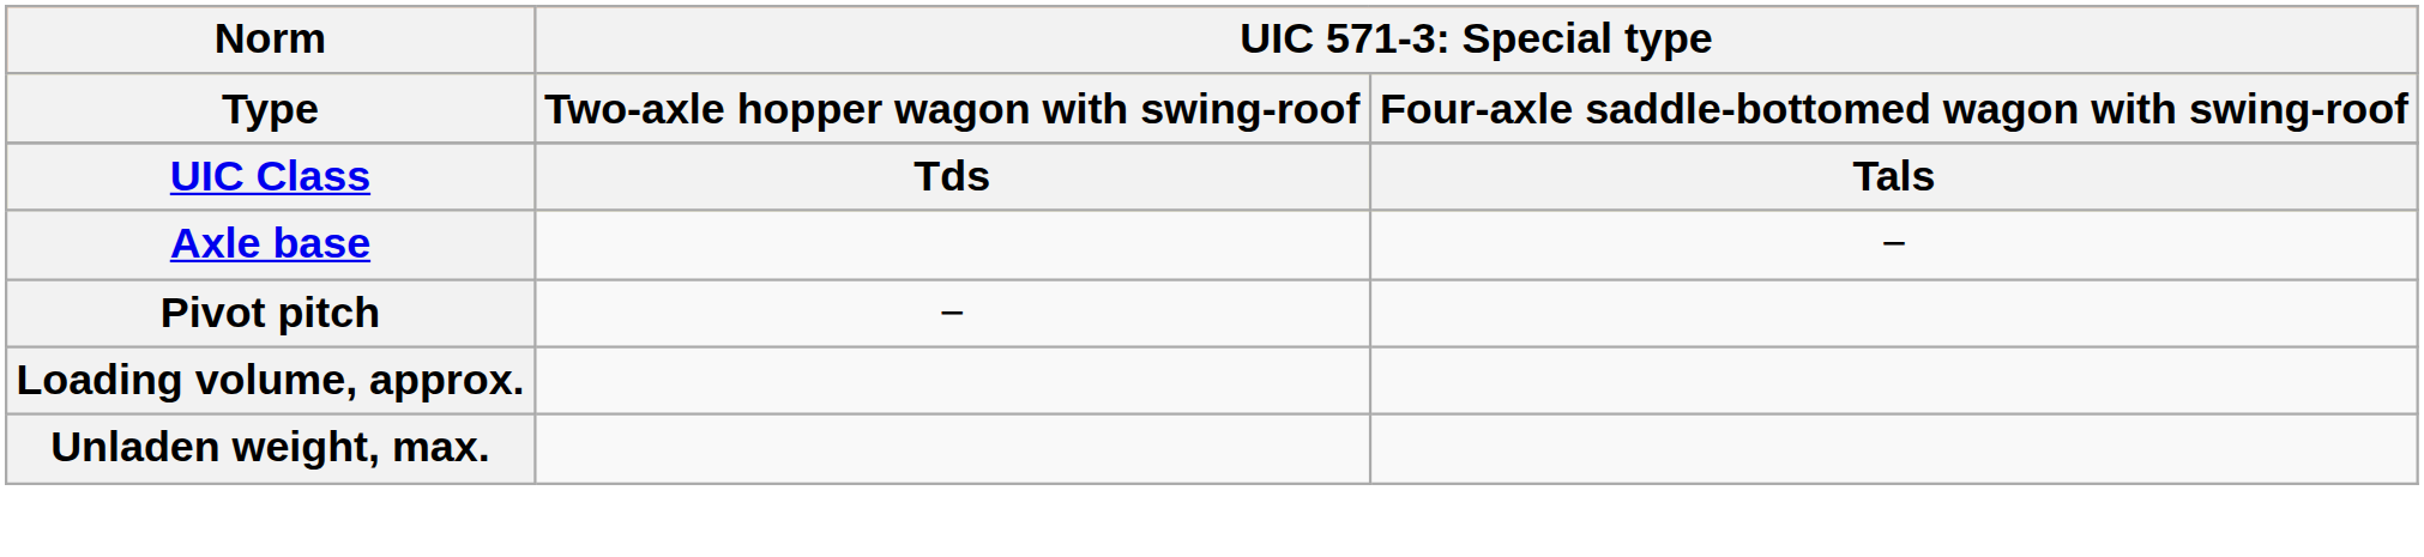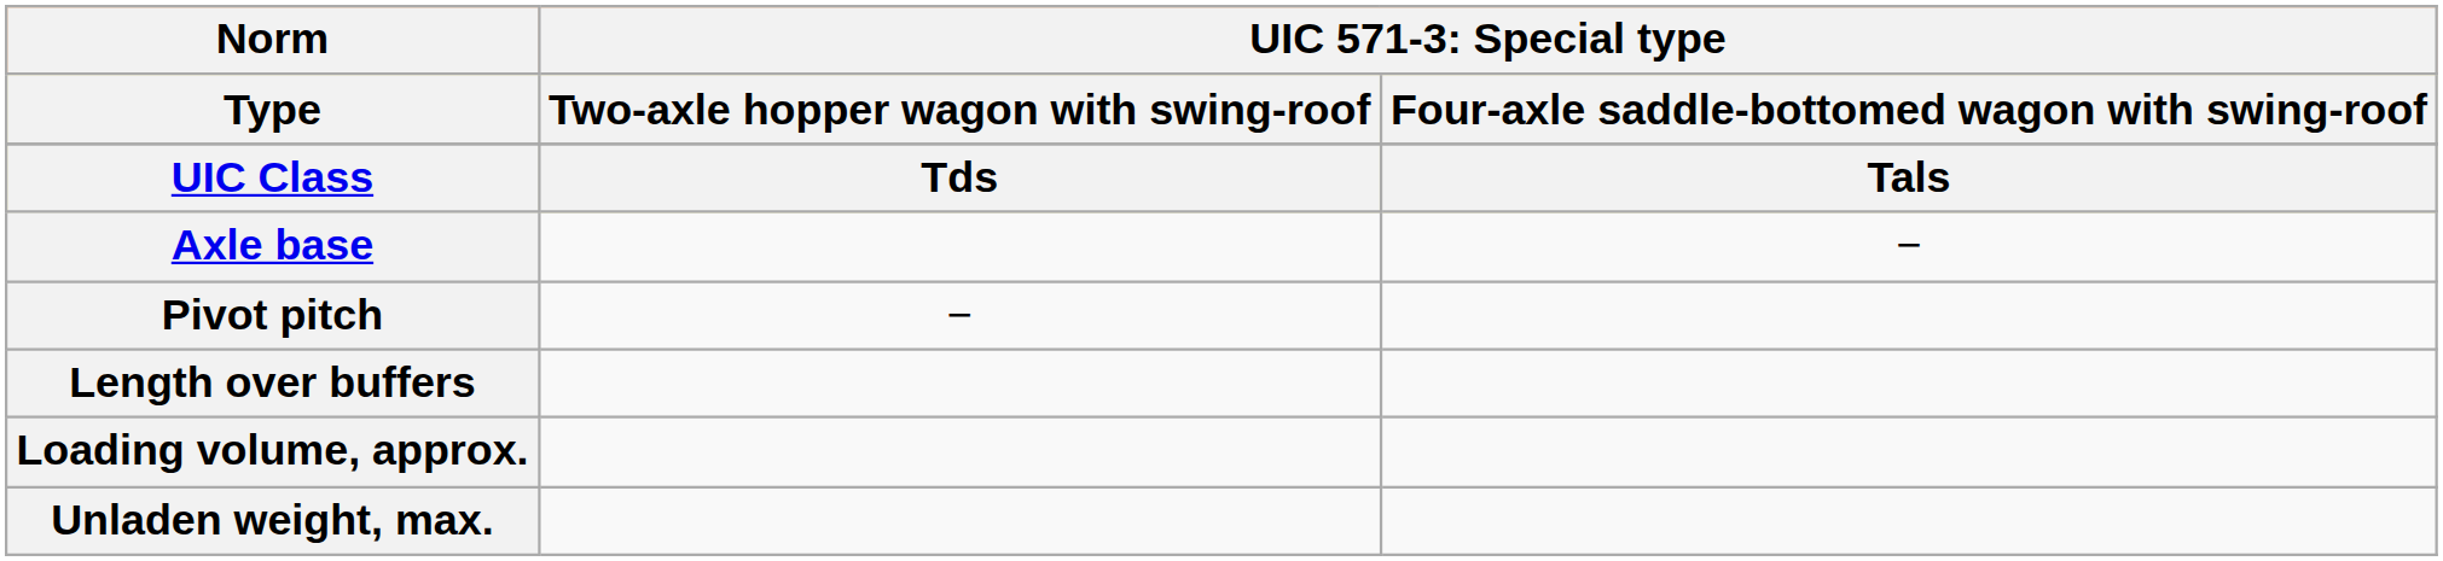+ row: Length over buffers
